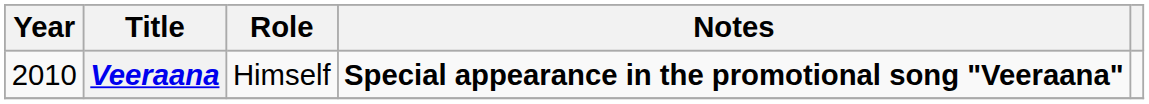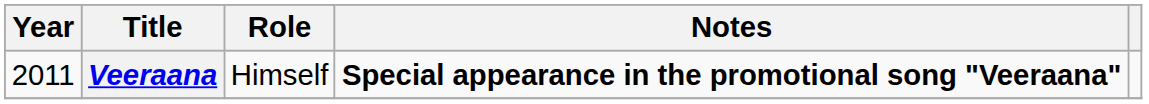Veeraana | Year: 2010 -> 2011
